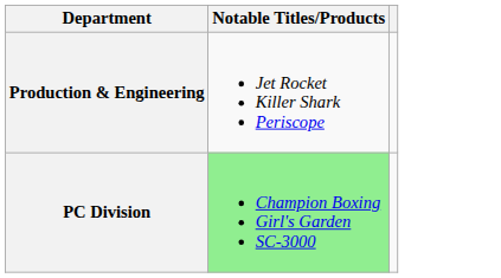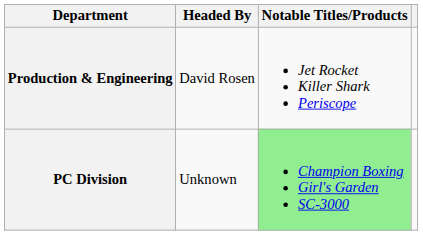+ column: Headed By | David Rosen | Unknown
